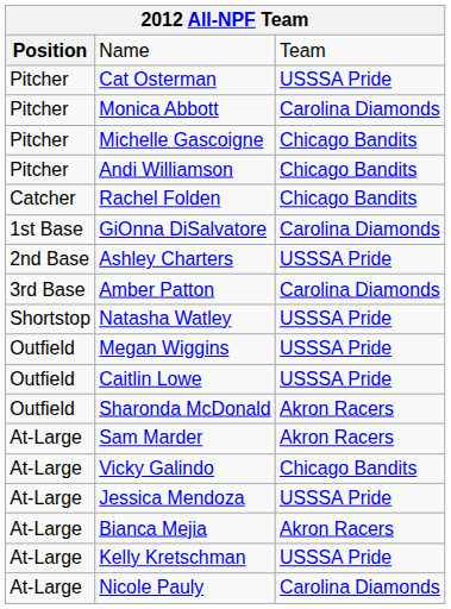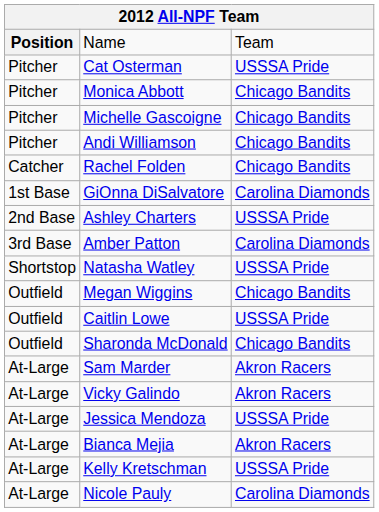Monica Abbott | column 3: Carolina Diamonds -> Chicago Bandits
Megan Wiggins | column 3: USSSA Pride -> Chicago Bandits
Sharonda McDonald | column 3: Akron Racers -> Chicago Bandits
Vicky Galindo | column 3: Chicago Bandits -> Akron Racers
